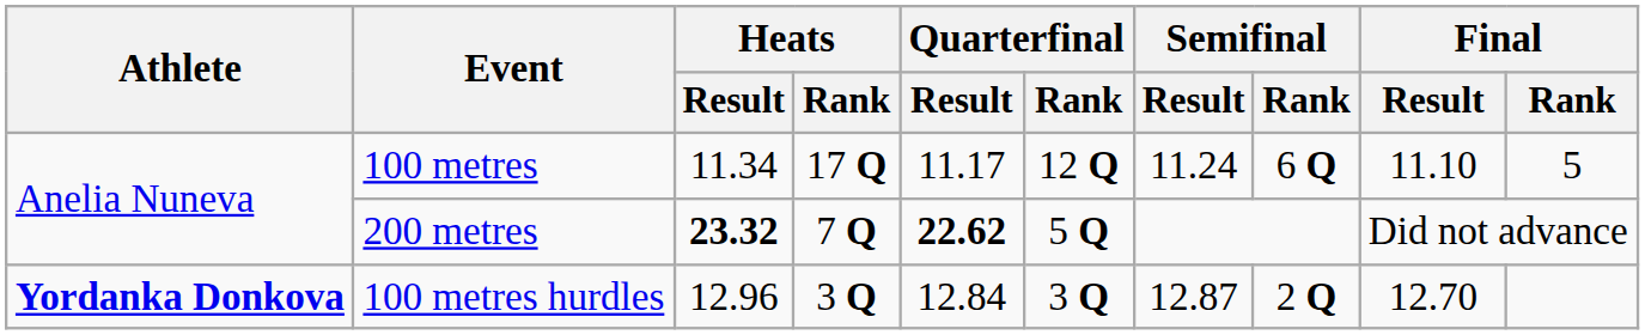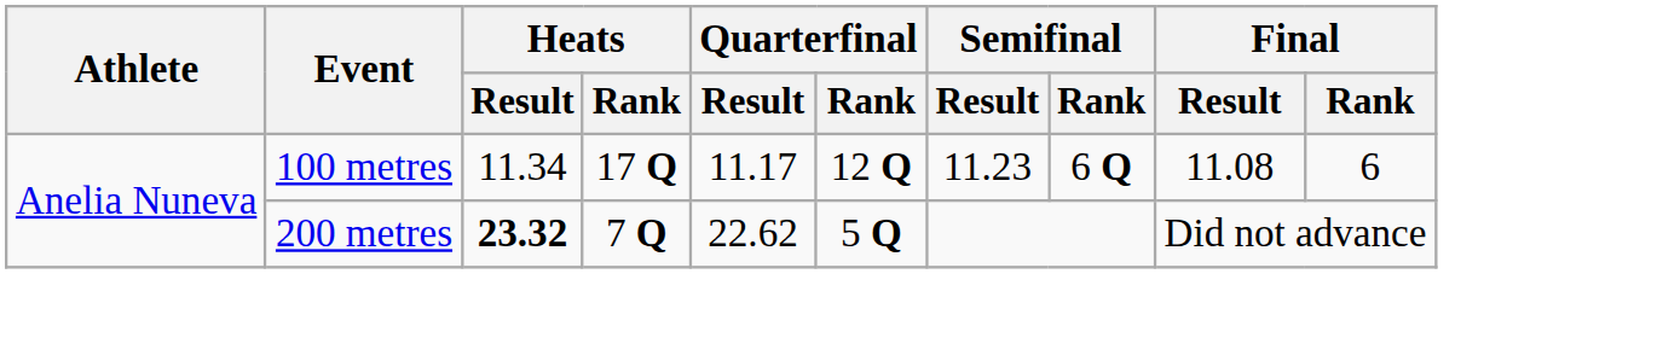100 metres | Semifinal / Result: 11.24 -> 11.23
100 metres | Final / Result: 11.10 -> 11.08
100 metres | Final / Rank: 5 -> 6
200 metres | Quarterfinal / Result: bold -> normal
- row: Yordanka Donkova | 100 metres hurdles | 12.96 | 3 Q | 12.84 | 3 Q | 12.87 | 2 Q | 12.70
